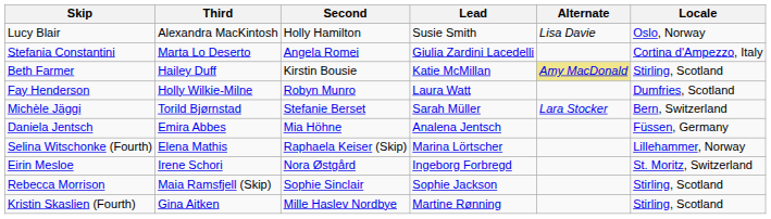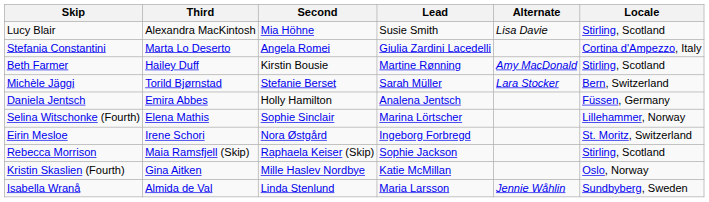Lucy Blair | Second: Holly Hamilton -> Mia Höhne
Lucy Blair | Locale: Oslo, Norway -> Stirling, Scotland
Beth Farmer | Lead: Katie McMillan -> Martine Rønning
Beth Farmer | Alternate: khaki background -> no background
- row: Fay Henderson | Holly Wilkie-Milne | Robyn Munro | Laura Watt | Dumfries, Scotland
Daniela Jentsch | Second: Mia Höhne -> Holly Hamilton
Selina Witschonke (Fourth) | Second: Raphaela Keiser (Skip) -> Sophie Sinclair
Rebecca Morrison | Second: Sophie Sinclair -> Raphaela Keiser (Skip)
Kristin Skaslien (Fourth) | Lead: Martine Rønning -> Katie McMillan
Kristin Skaslien (Fourth) | Locale: Stirling, Scotland -> Oslo, Norway
+ row: Isabella Wranå | Almida de Val | Linda Stenlund | Maria Larsson | Jennie Wåhlin | Sundbyberg, Sweden
